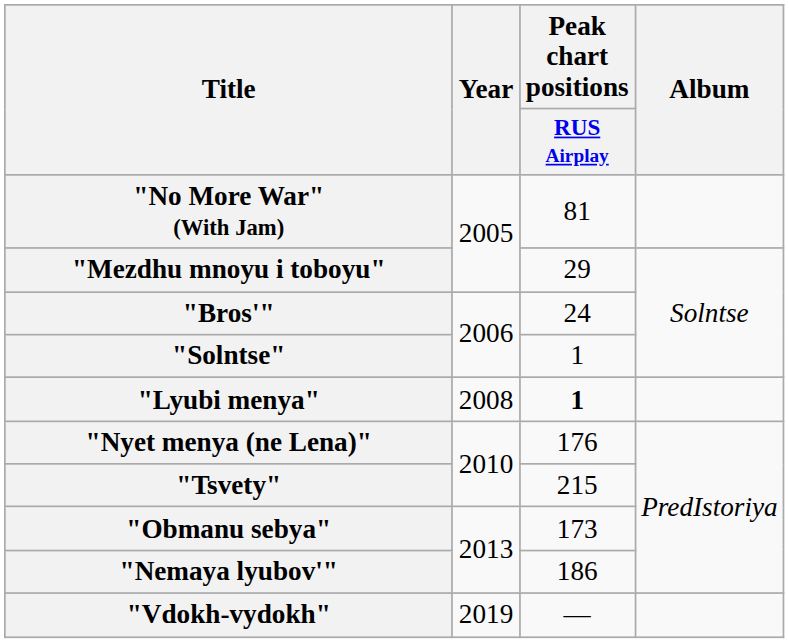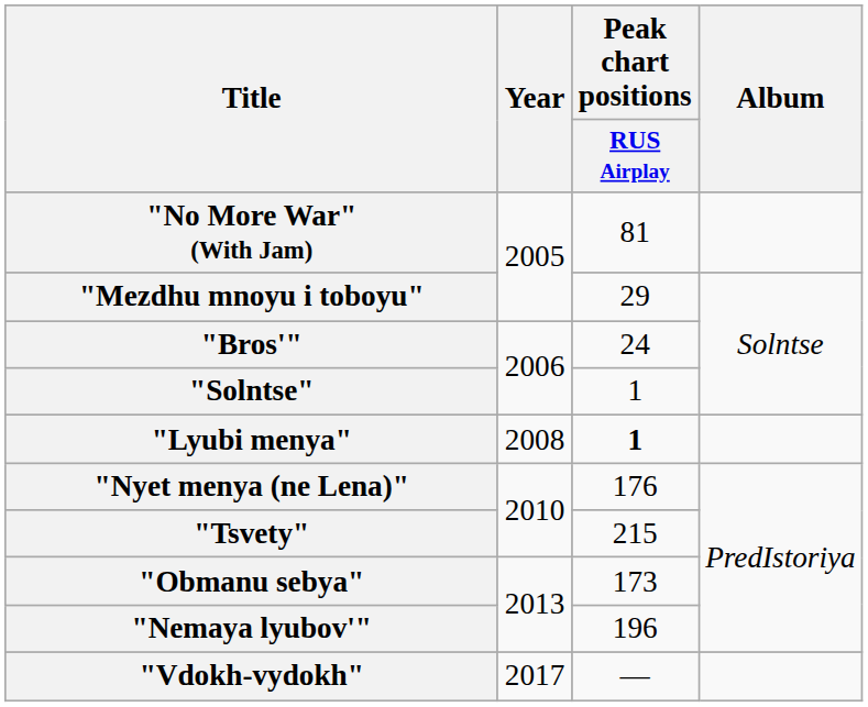"Nemaya lyubov'" | Peak chart positions / RUS Airplay: 186 -> 196
"Vdokh-vydokh" | Year: 2019 -> 2017
